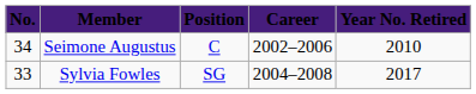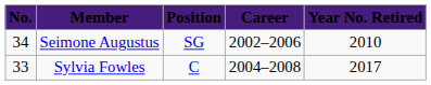Seimone Augustus | Position: C -> SG
Sylvia Fowles | Position: SG -> C
